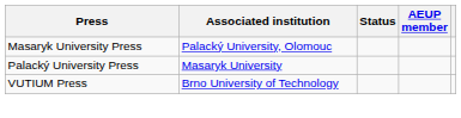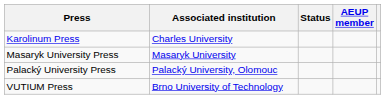+ row: Karolinum Press | Charles University
Masaryk University Press | Associated institution: Palacký University, Olomouc -> Masaryk University
Palacký University Press | Associated institution: Masaryk University -> Palacký University, Olomouc
